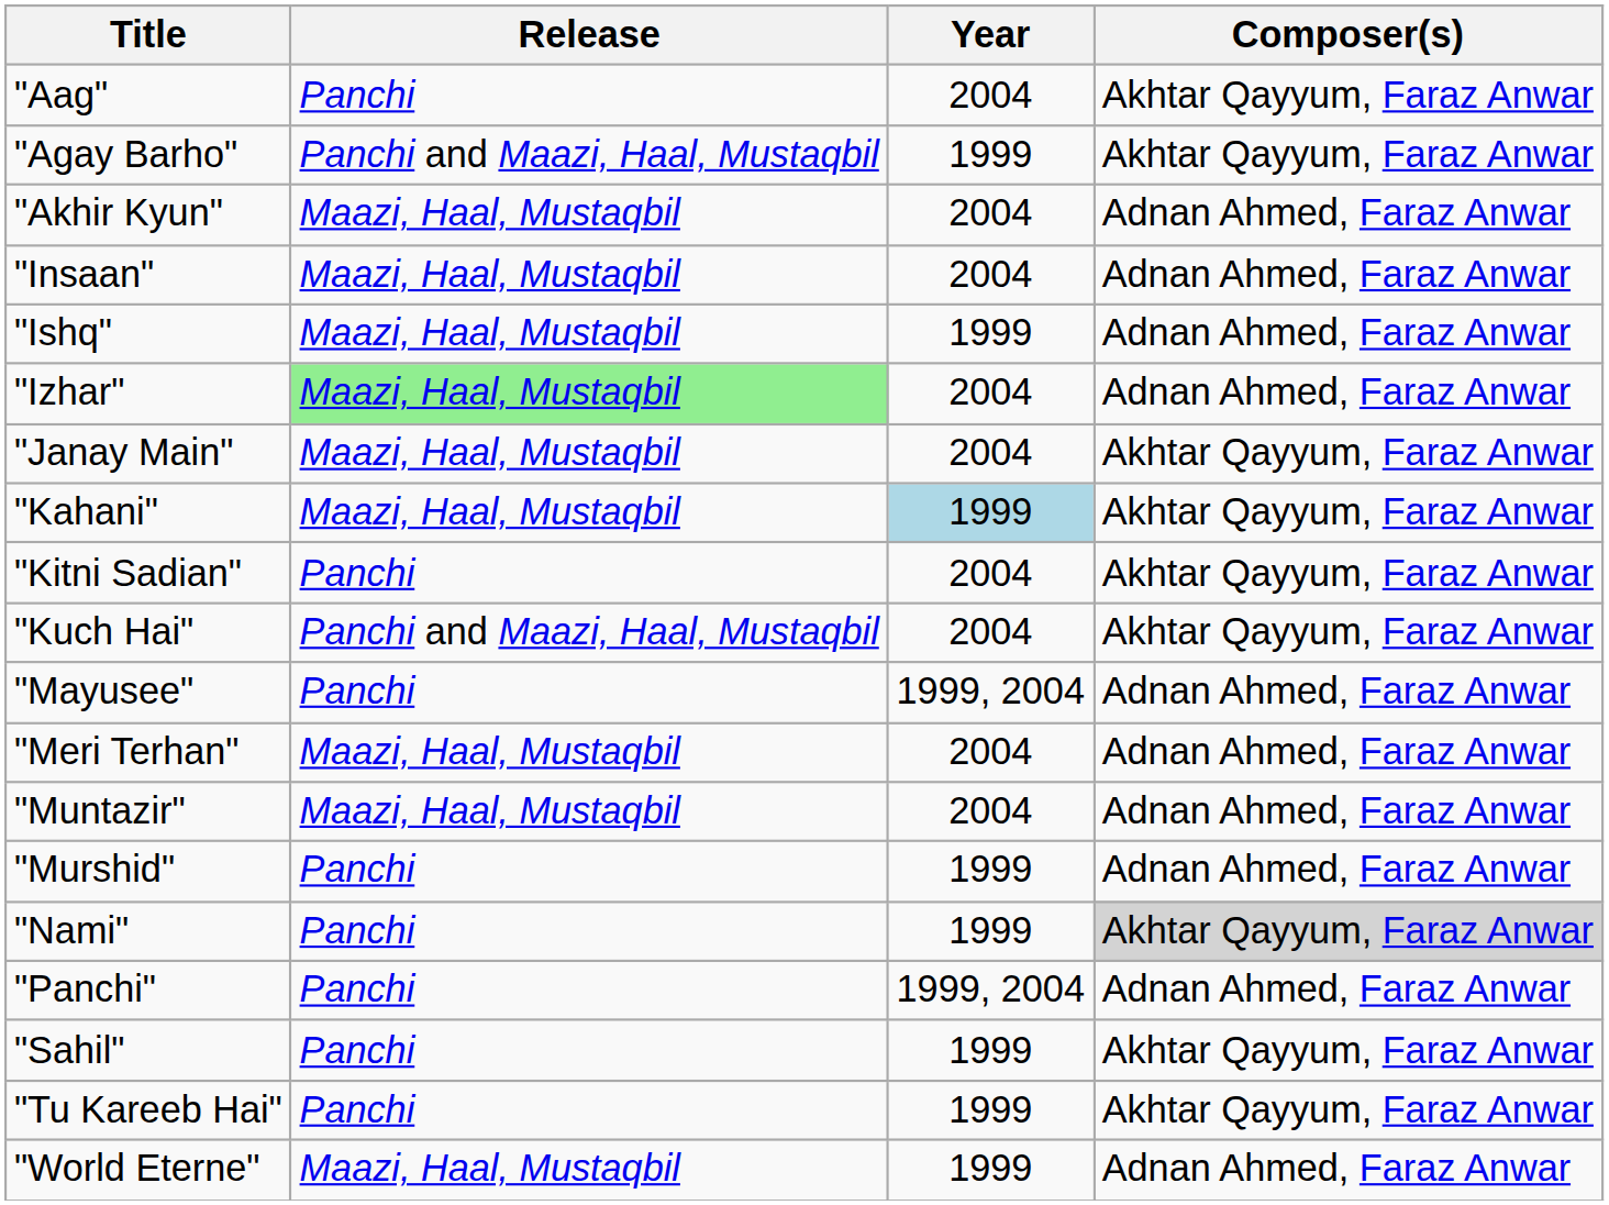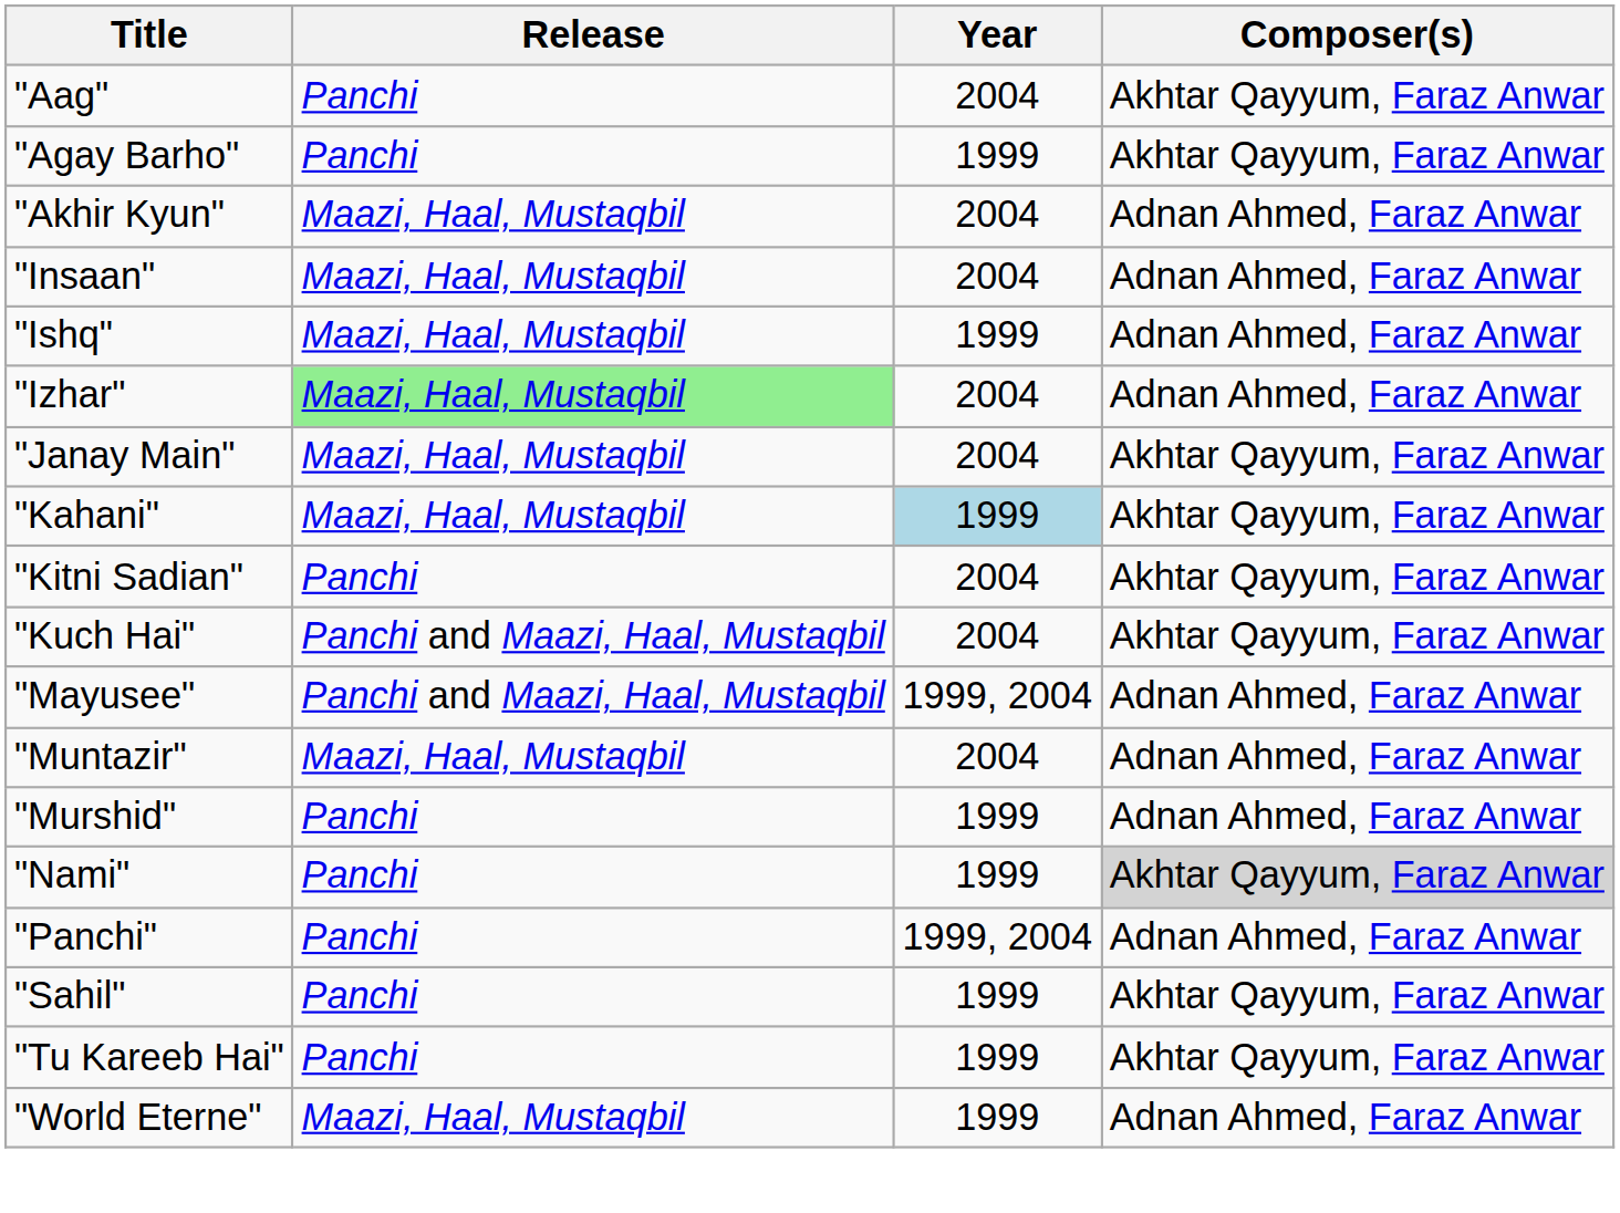"Agay Barho" | Release: Panchi and Maazi, Haal, Mustaqbil -> Panchi
"Mayusee" | Release: Panchi -> Panchi and Maazi, Haal, Mustaqbil
- row: "Meri Terhan" | Maazi, Haal, Mustaqbil | 2004 | Adnan Ahmed, Faraz Anwar
